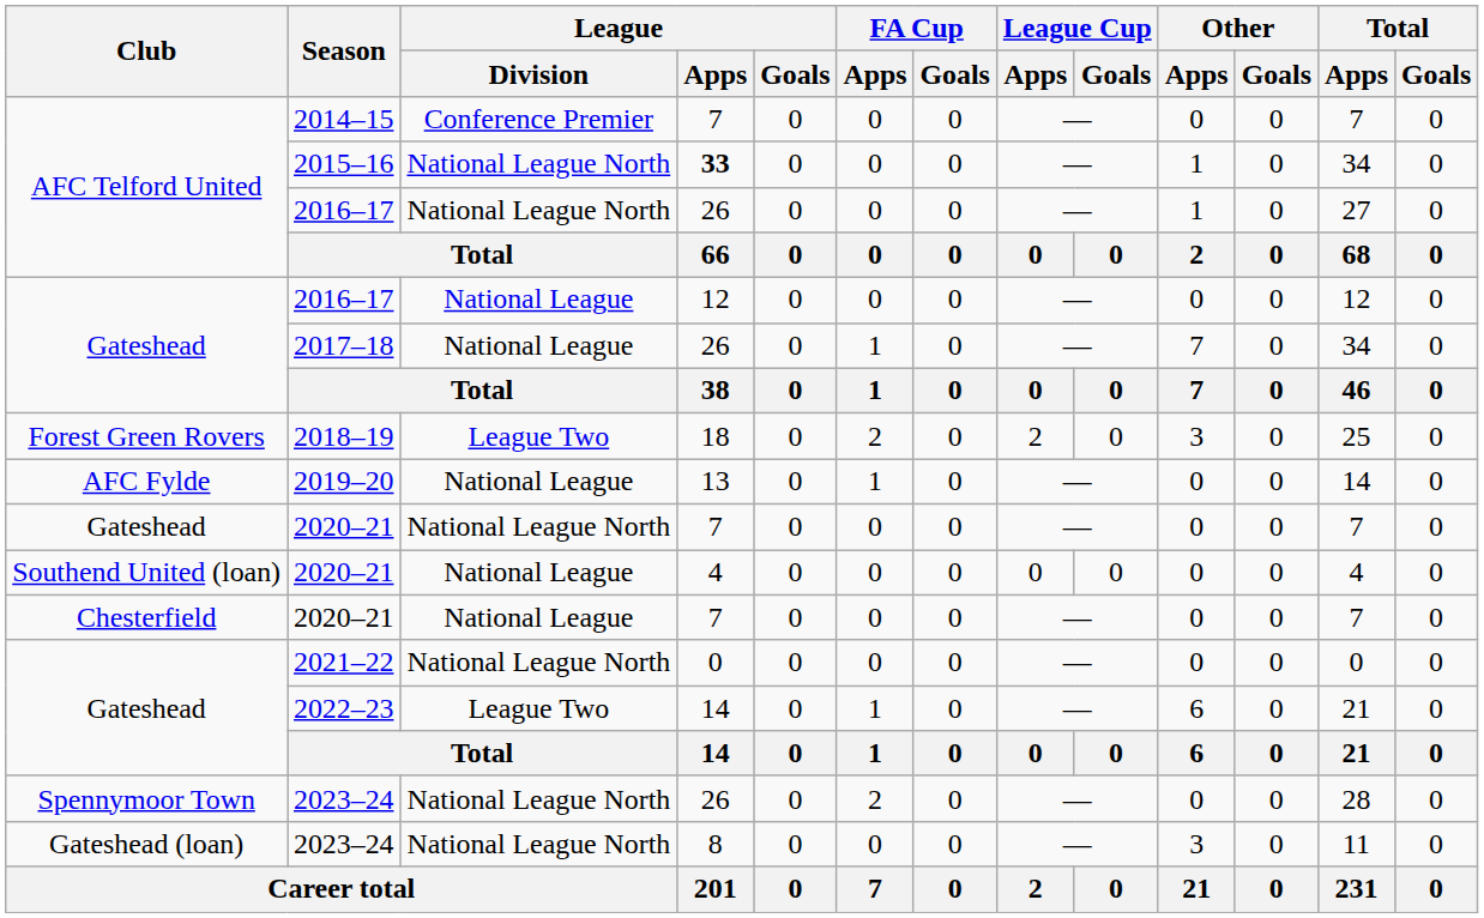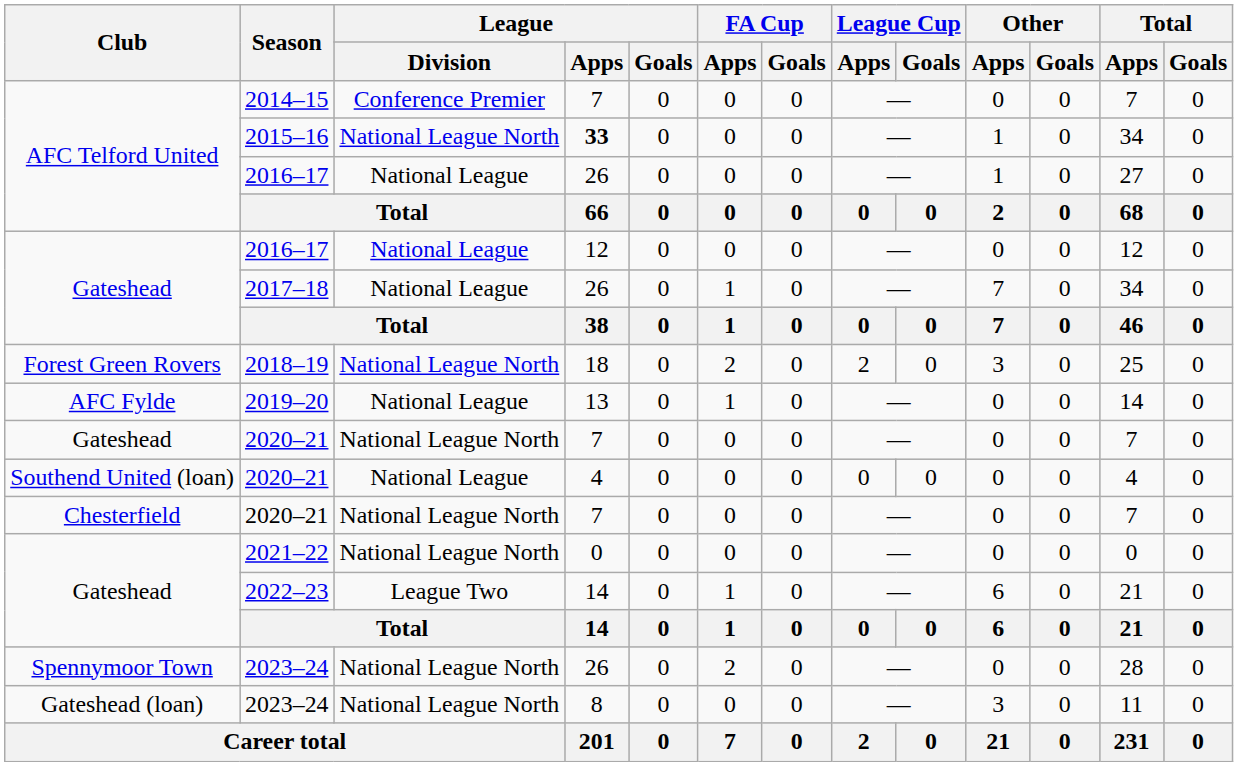AFC Telford United / 2016–17 | League / Division: National League North -> National League
2018–19 | League / Division: League Two -> National League North
Chesterfield / 2020–21 | League / Division: National League -> National League North
